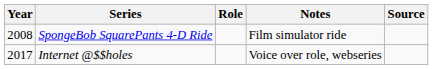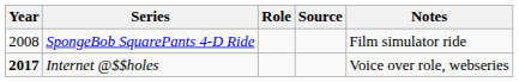columns swapped: Notes <-> Source
Internet @$$holes | Year: normal -> bold
